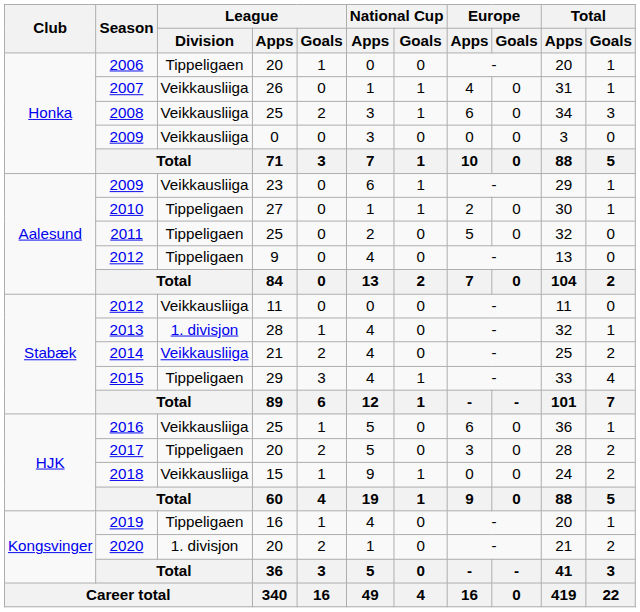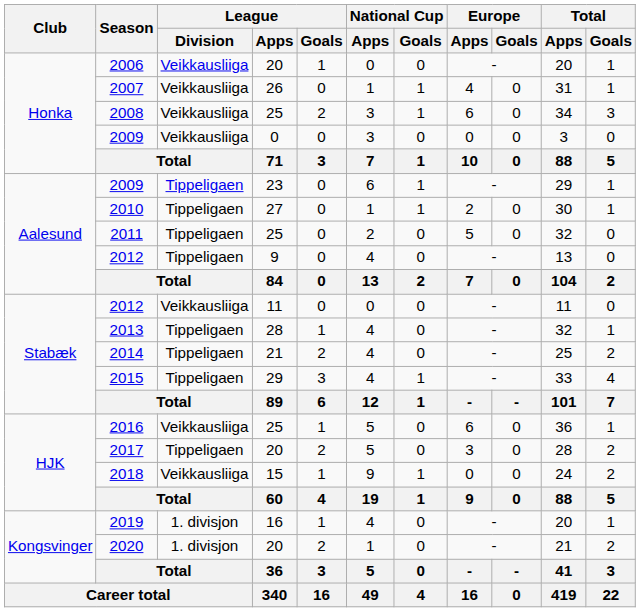2006 | League / Division: Tippeligaen -> Veikkausliiga
2009 / 23 | League / Division: Veikkausliiga -> Tippeligaen
2013 | League / Division: 1. divisjon -> Tippeligaen
2014 | League / Division: Veikkausliiga -> Tippeligaen
2019 | League / Division: Tippeligaen -> 1. divisjon
